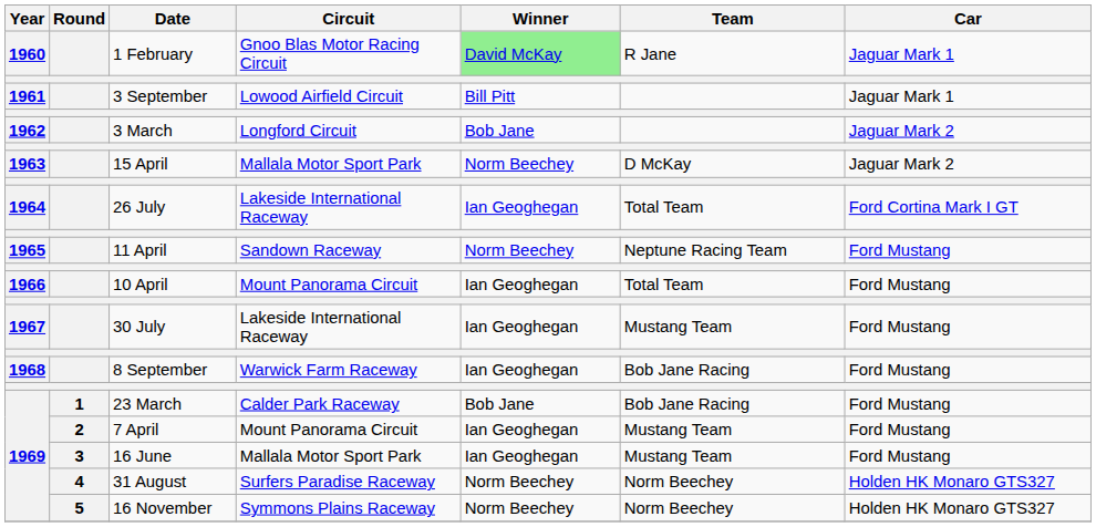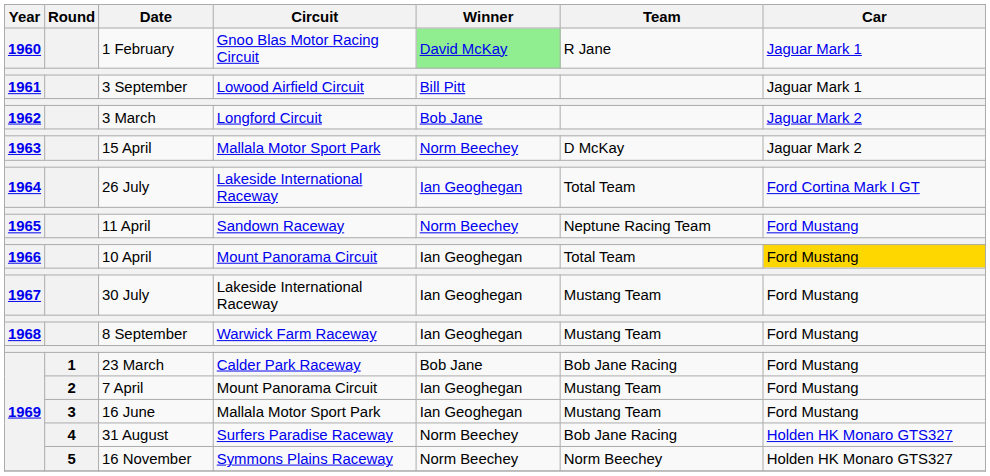10 April | Car: no background -> gold background
8 September | Team: Bob Jane Racing -> Mustang Team
31 August | Team: Norm Beechey -> Bob Jane Racing
